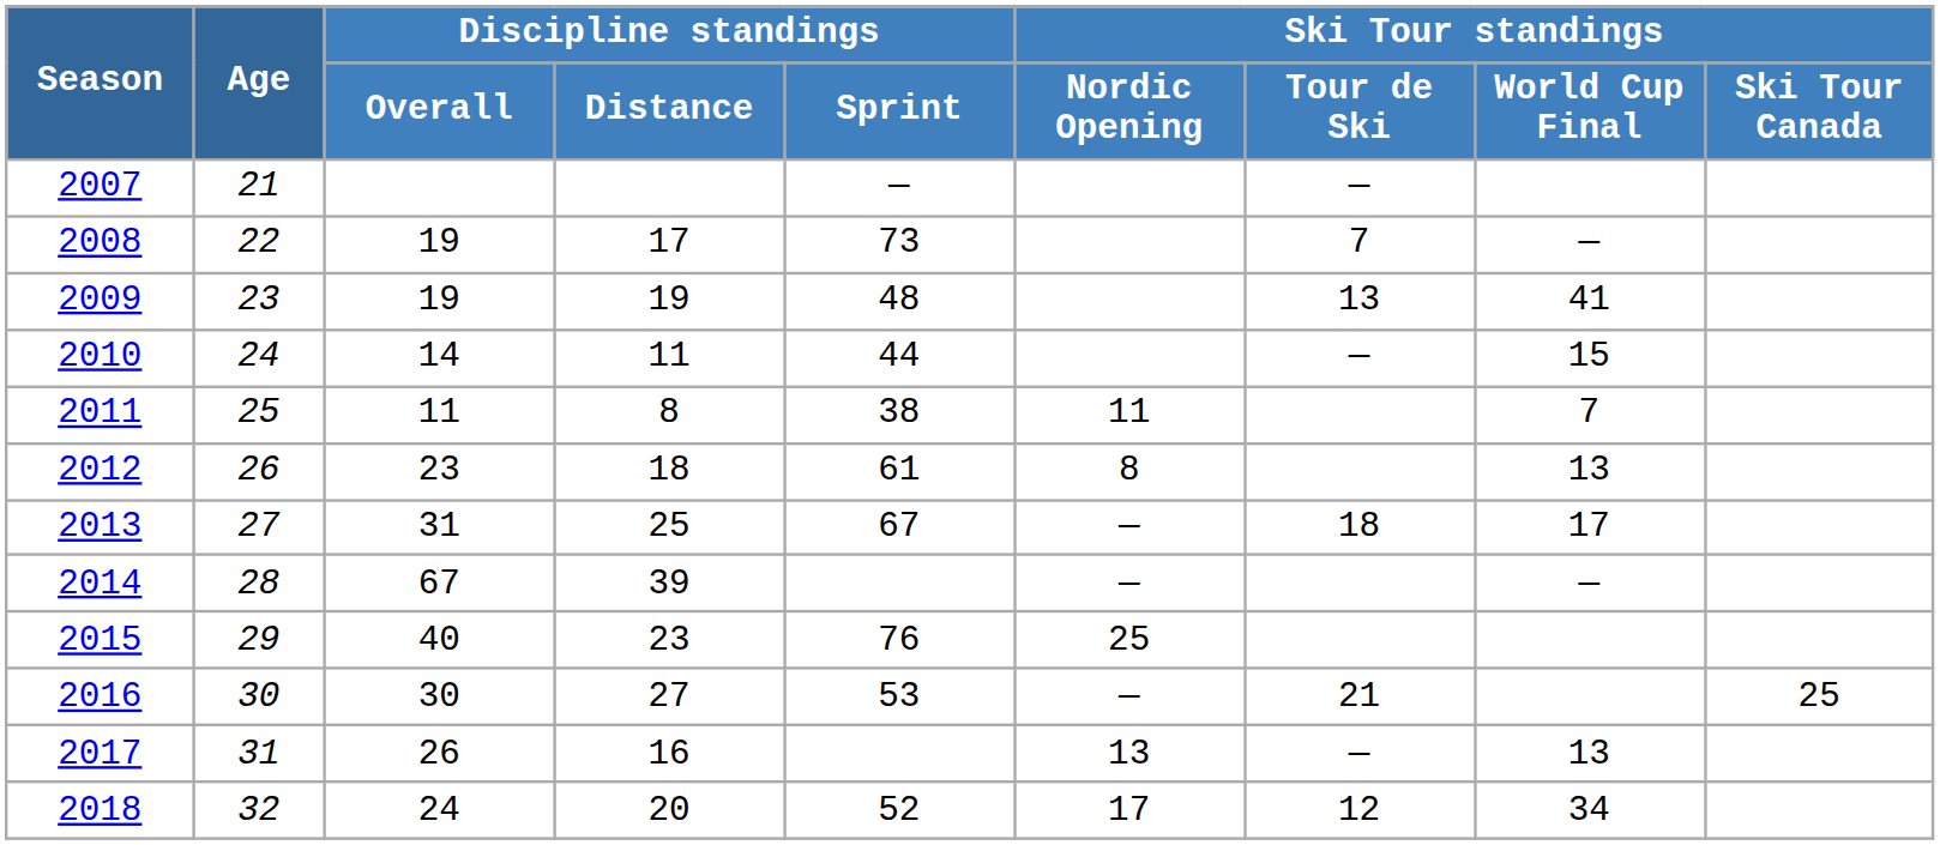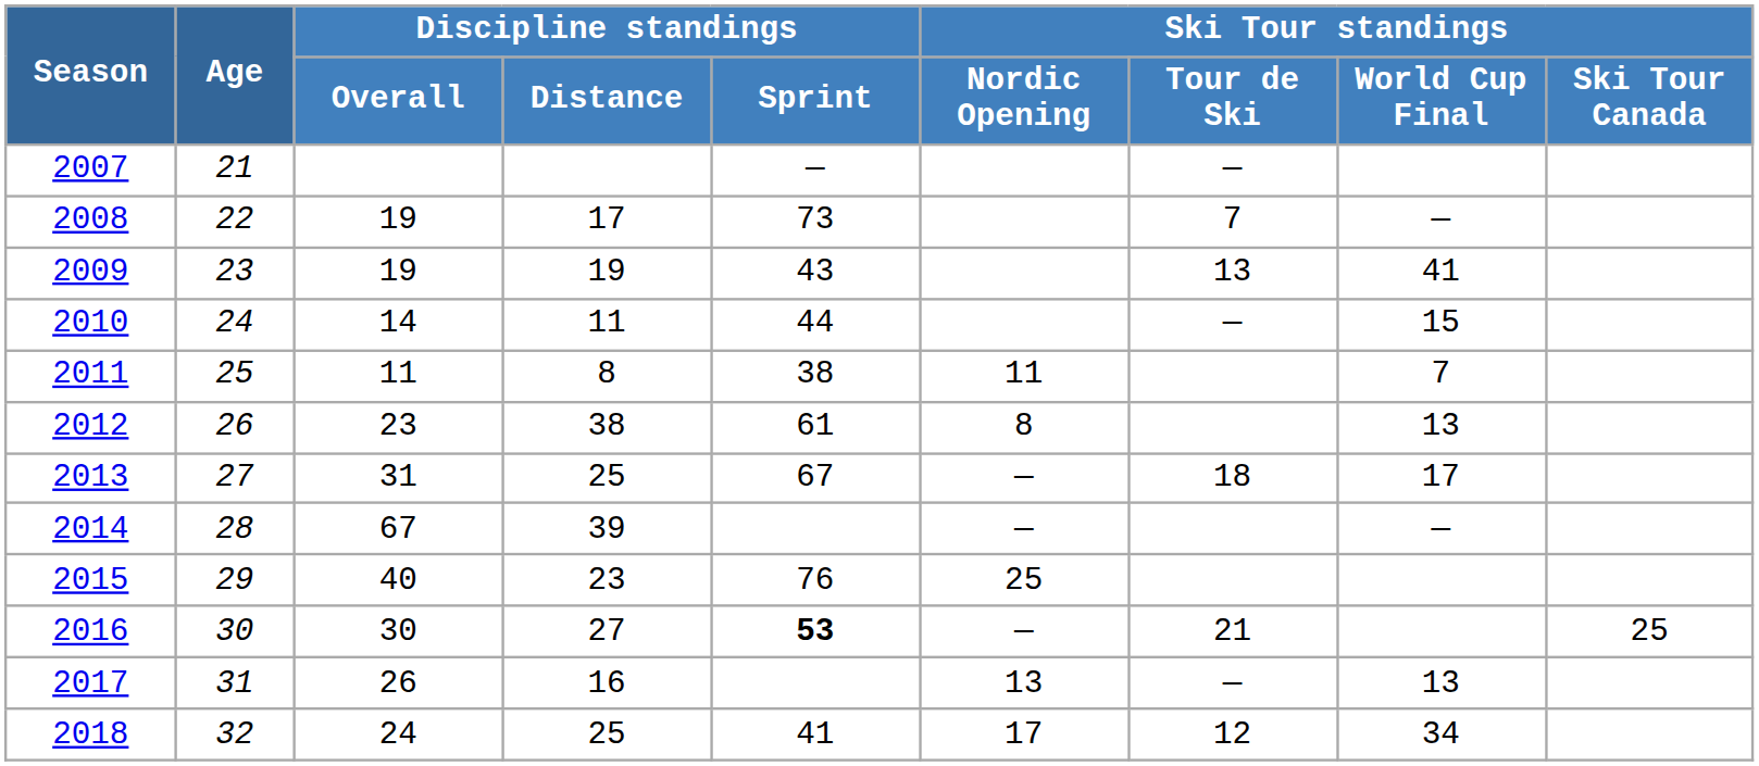2009 | Discipline standings / Sprint: 48 -> 43
2012 | Discipline standings / Distance: 18 -> 38
2016 | Discipline standings / Sprint: normal -> bold
2018 | Discipline standings / Distance: 20 -> 25
2018 | Discipline standings / Sprint: 52 -> 41
